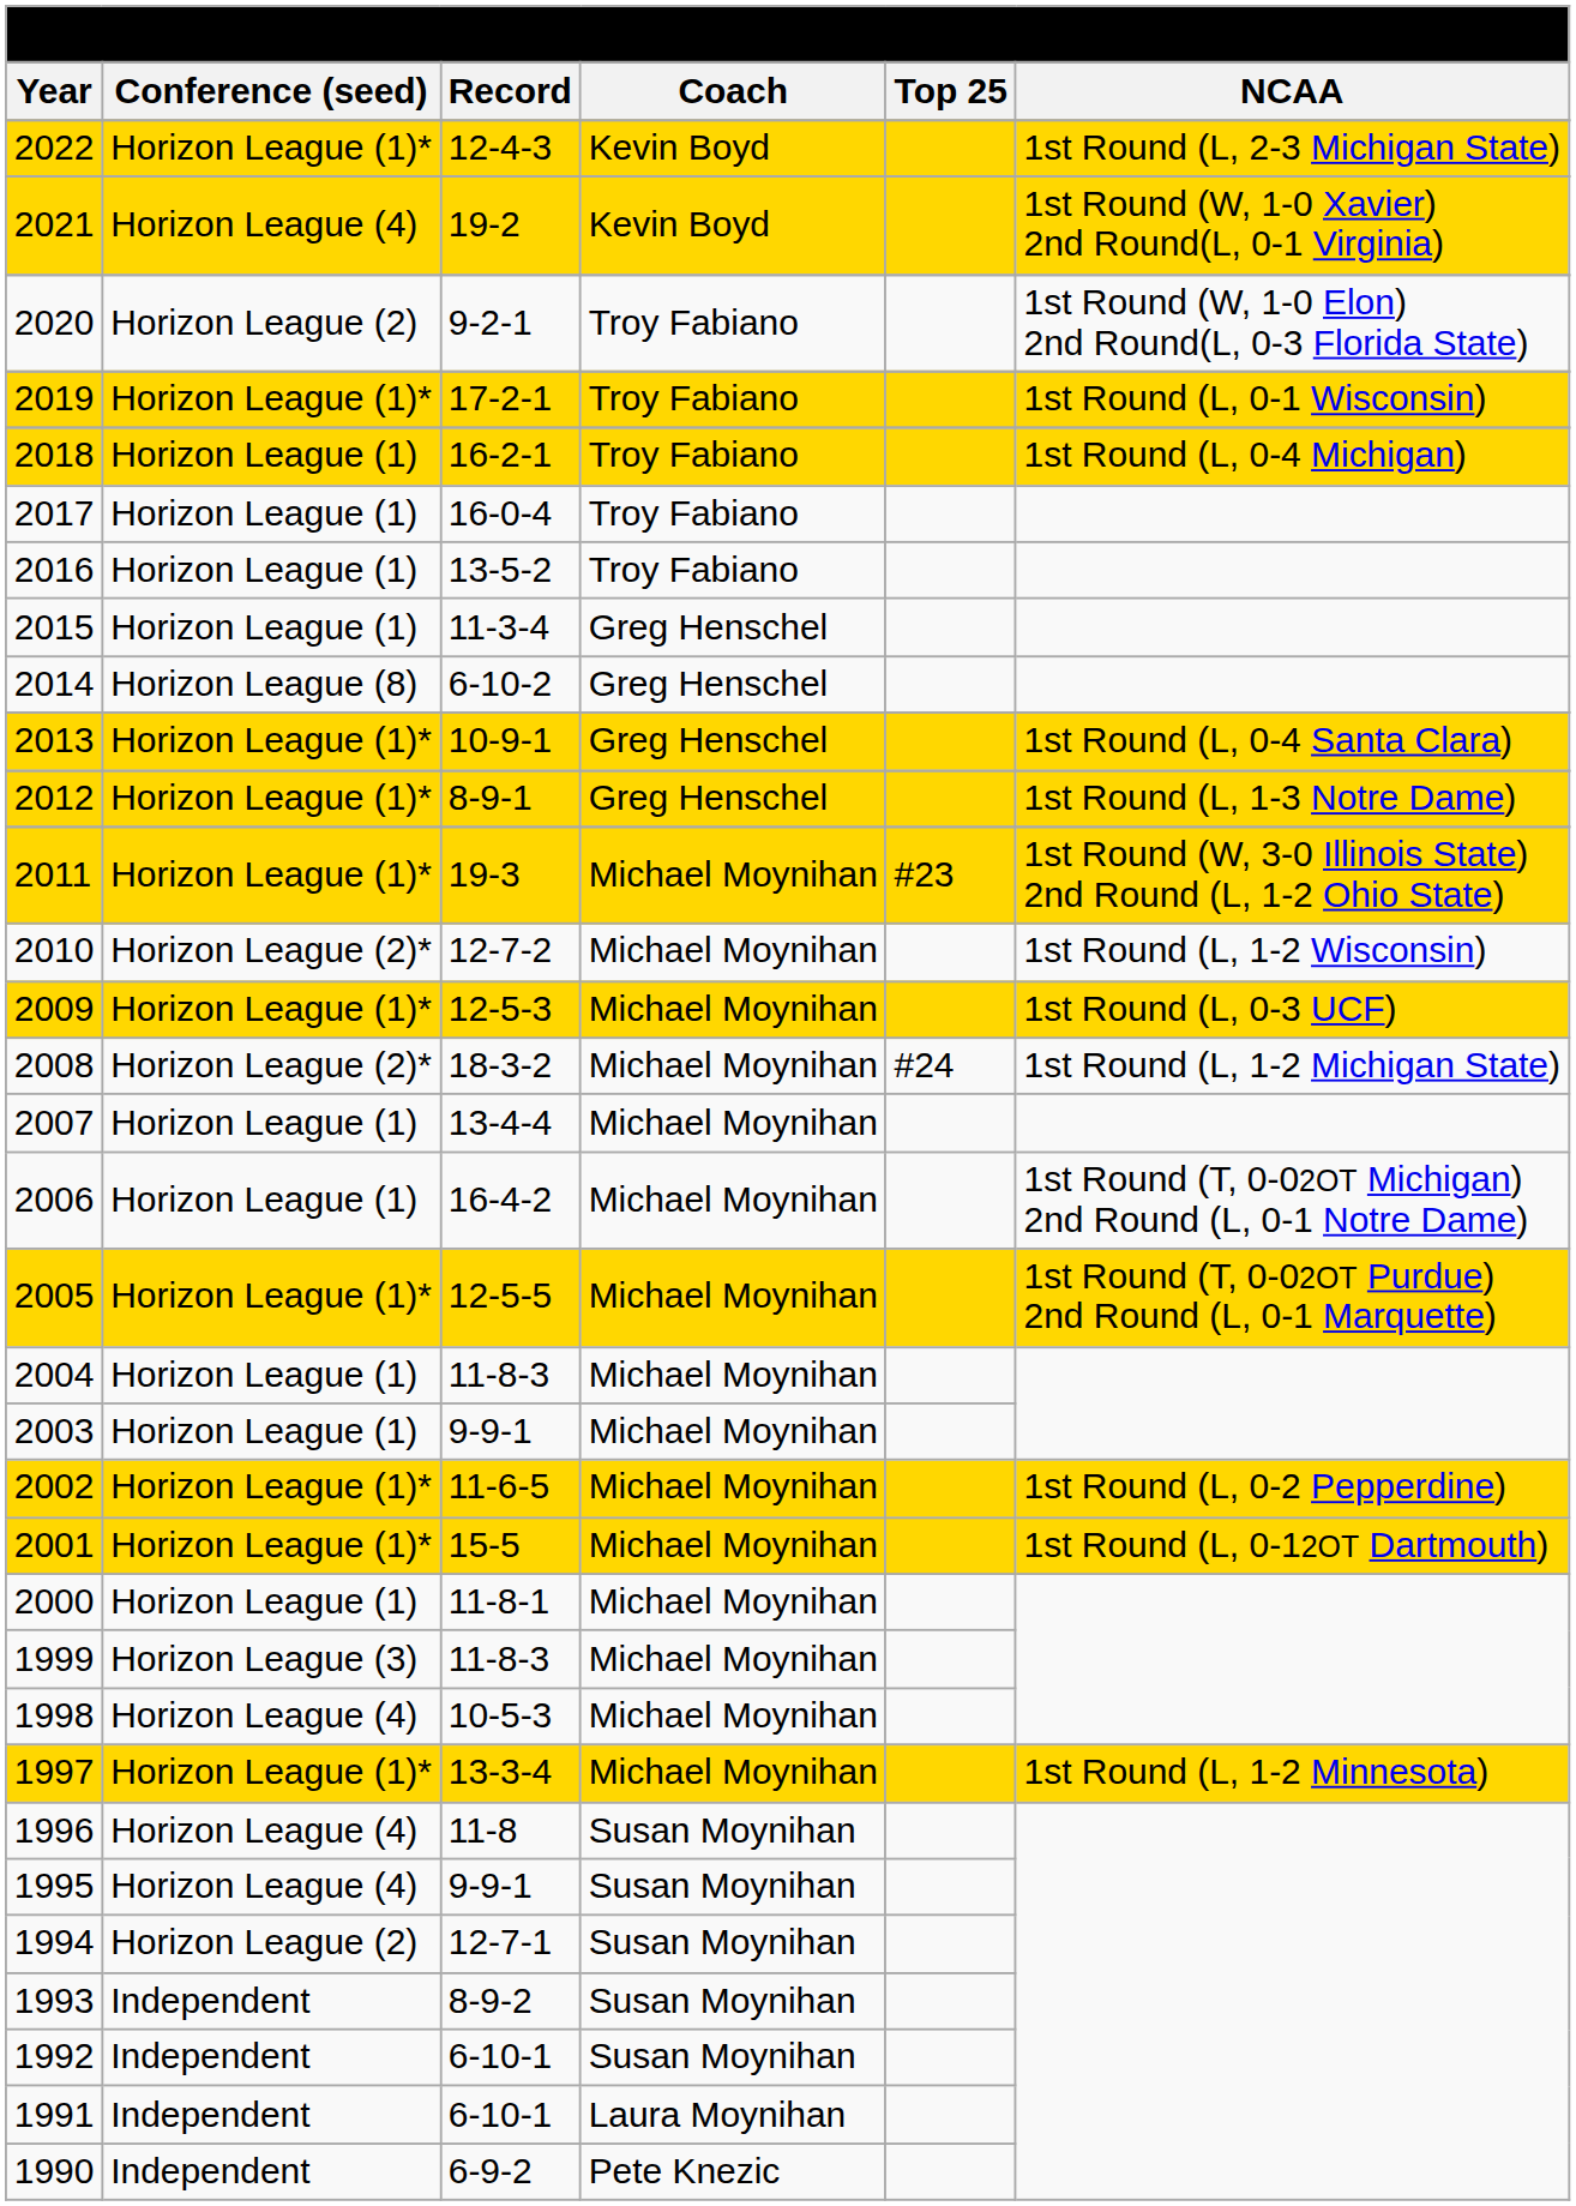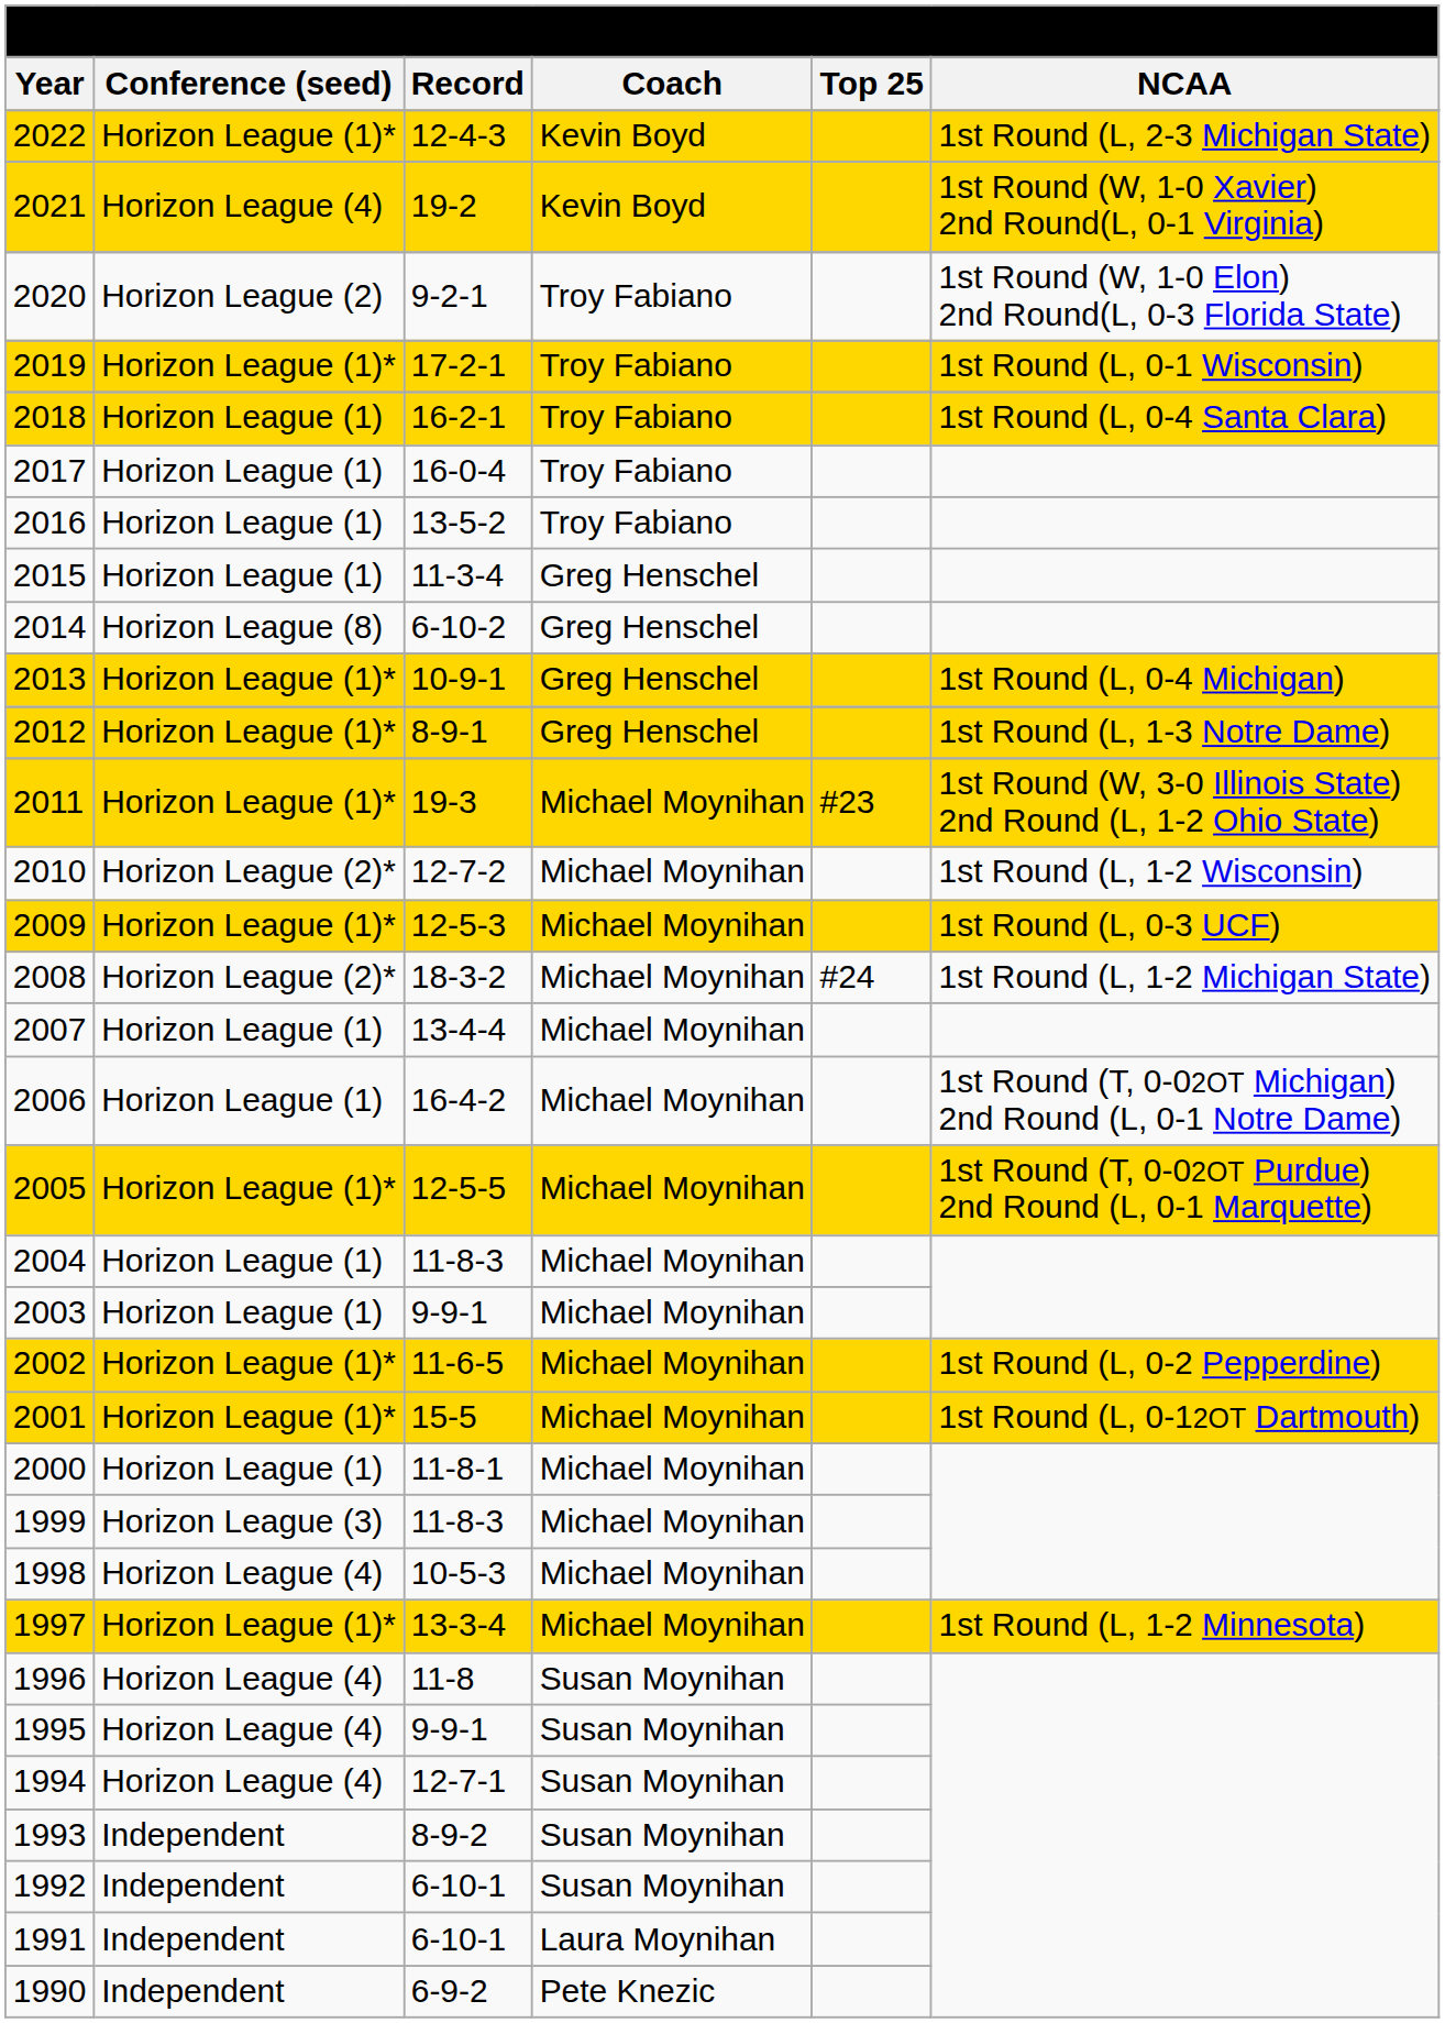2018 | column 6: 1st Round (L, 0-4 Michigan) -> 1st Round (L, 0-4 Santa Clara)
2013 | column 6: 1st Round (L, 0-4 Santa Clara) -> 1st Round (L, 0-4 Michigan)
1994 | column 2: Horizon League (2) -> Horizon League (4)
